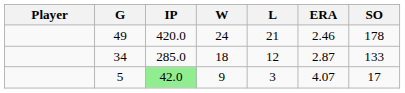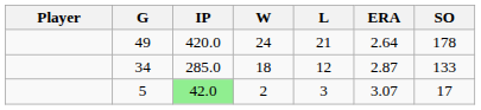49 | ERA: 2.46 -> 2.64
5 | W: 9 -> 2
5 | ERA: 4.07 -> 3.07
